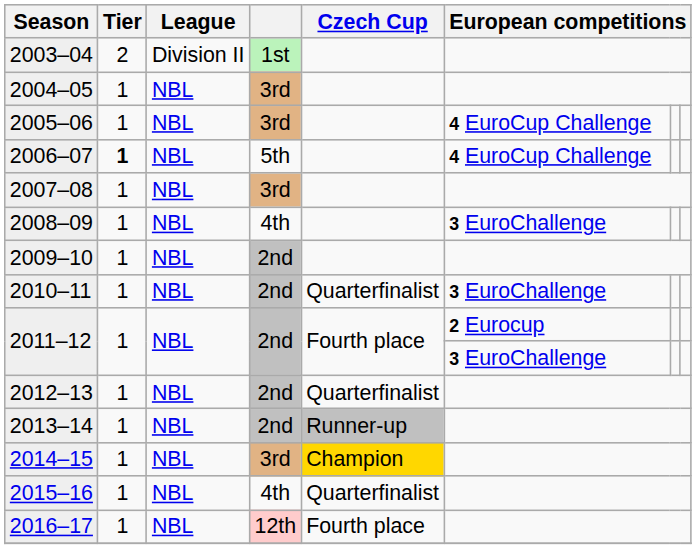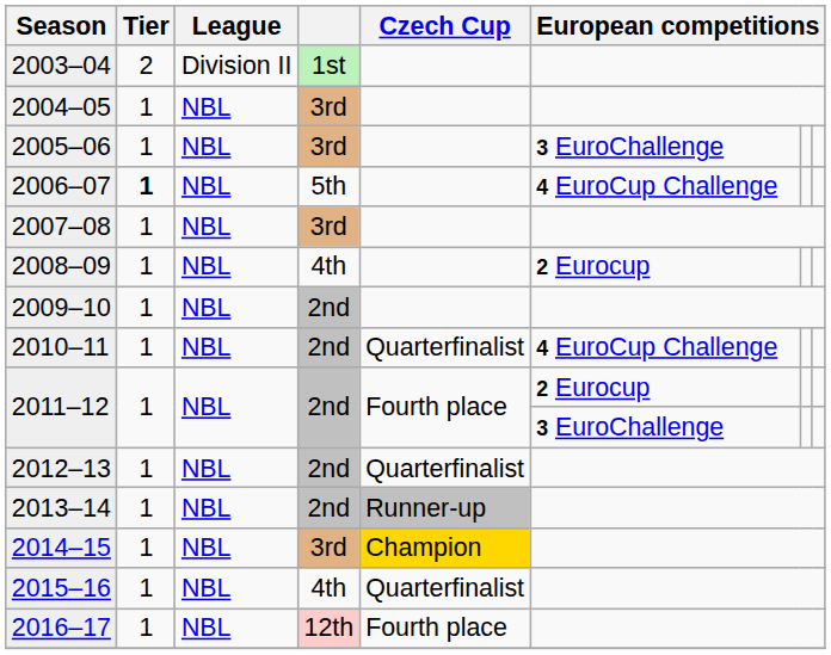2005–06 | column 6: 4 EuroCup Challenge -> 3 EuroChallenge
2008–09 | column 6: 3 EuroChallenge -> 2 Eurocup
2010–11 | column 6: 3 EuroChallenge -> 4 EuroCup Challenge
